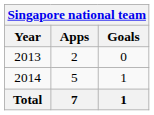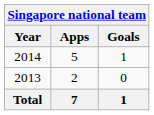rows swapped: 2013 <-> 2014
